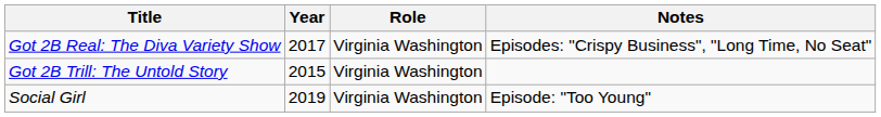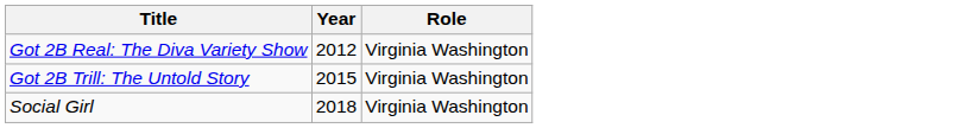- column: Notes | Episodes: "Crispy Business", "Long Time, No Seat" | Episode: "Too Young"
Got 2B Real: The Diva Variety Show | Year: 2017 -> 2012
Social Girl | Year: 2019 -> 2018
